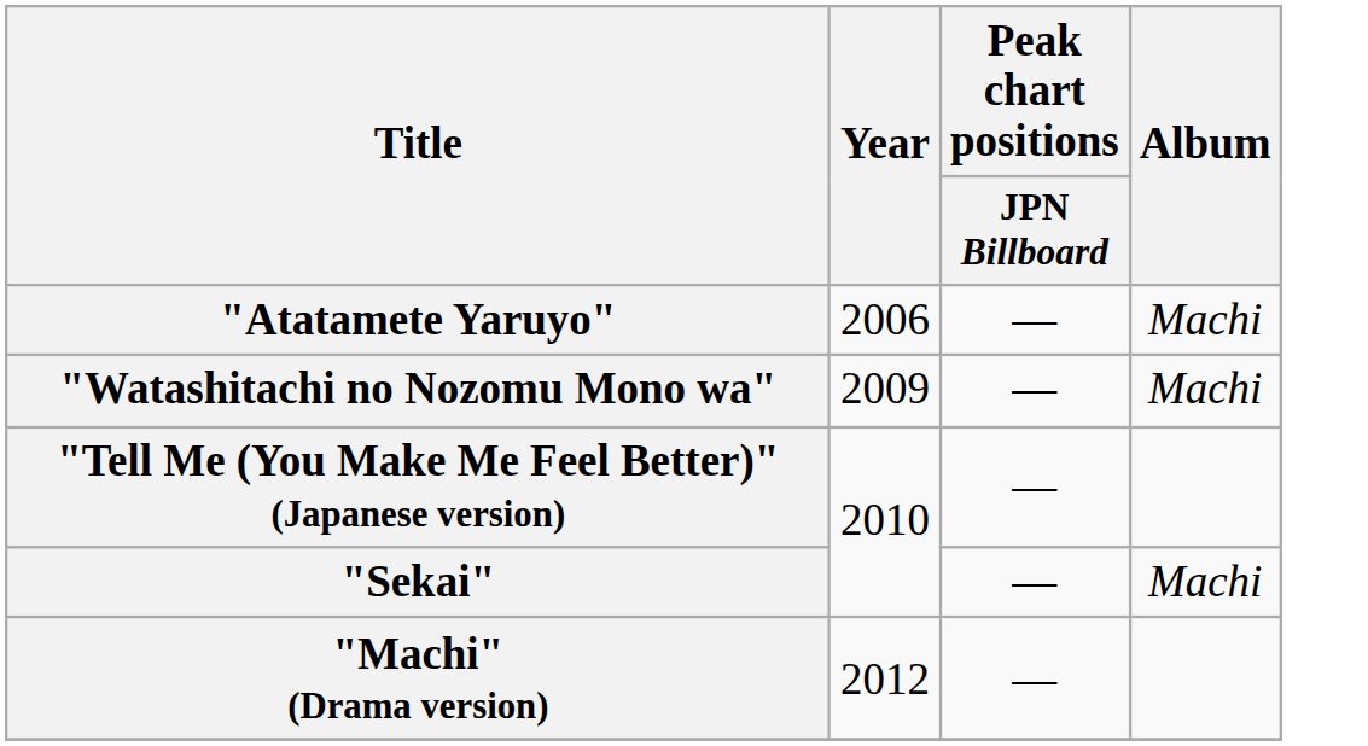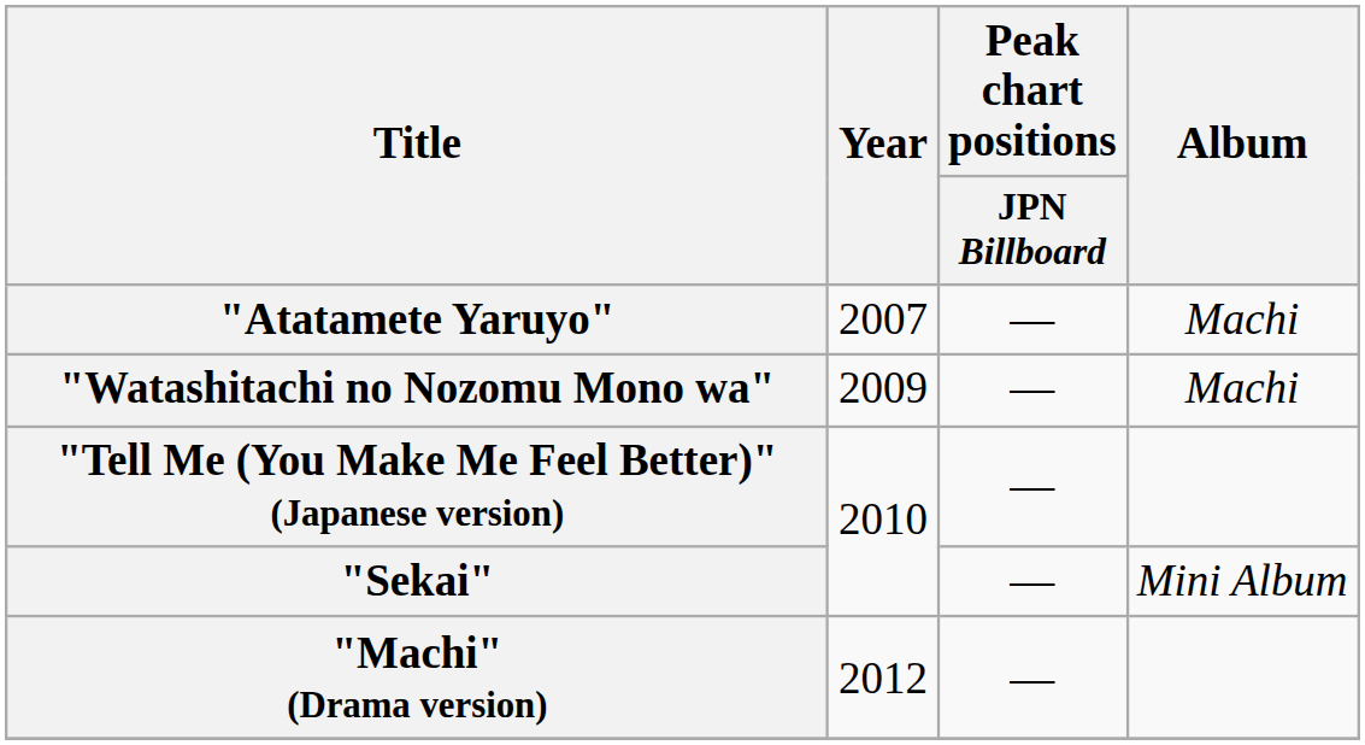"Atatamete Yaruyo" | Year: 2006 -> 2007
"Sekai" | Album: Machi -> Mini Album
